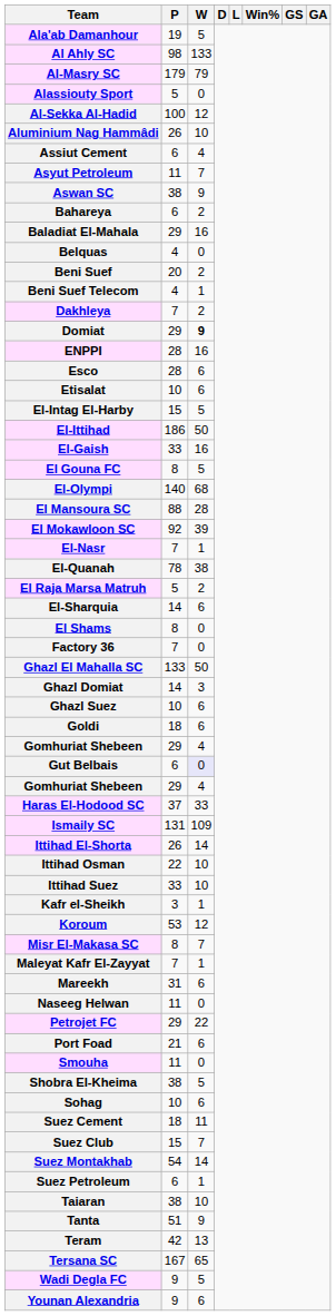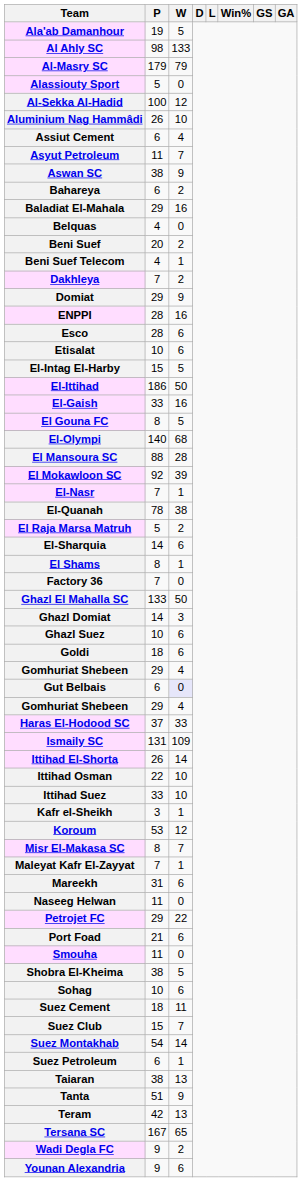Domiat | W: bold -> normal
El Shams | W: 0 -> 1
Taiaran | W: 10 -> 13
Wadi Degla FC | W: 5 -> 2
